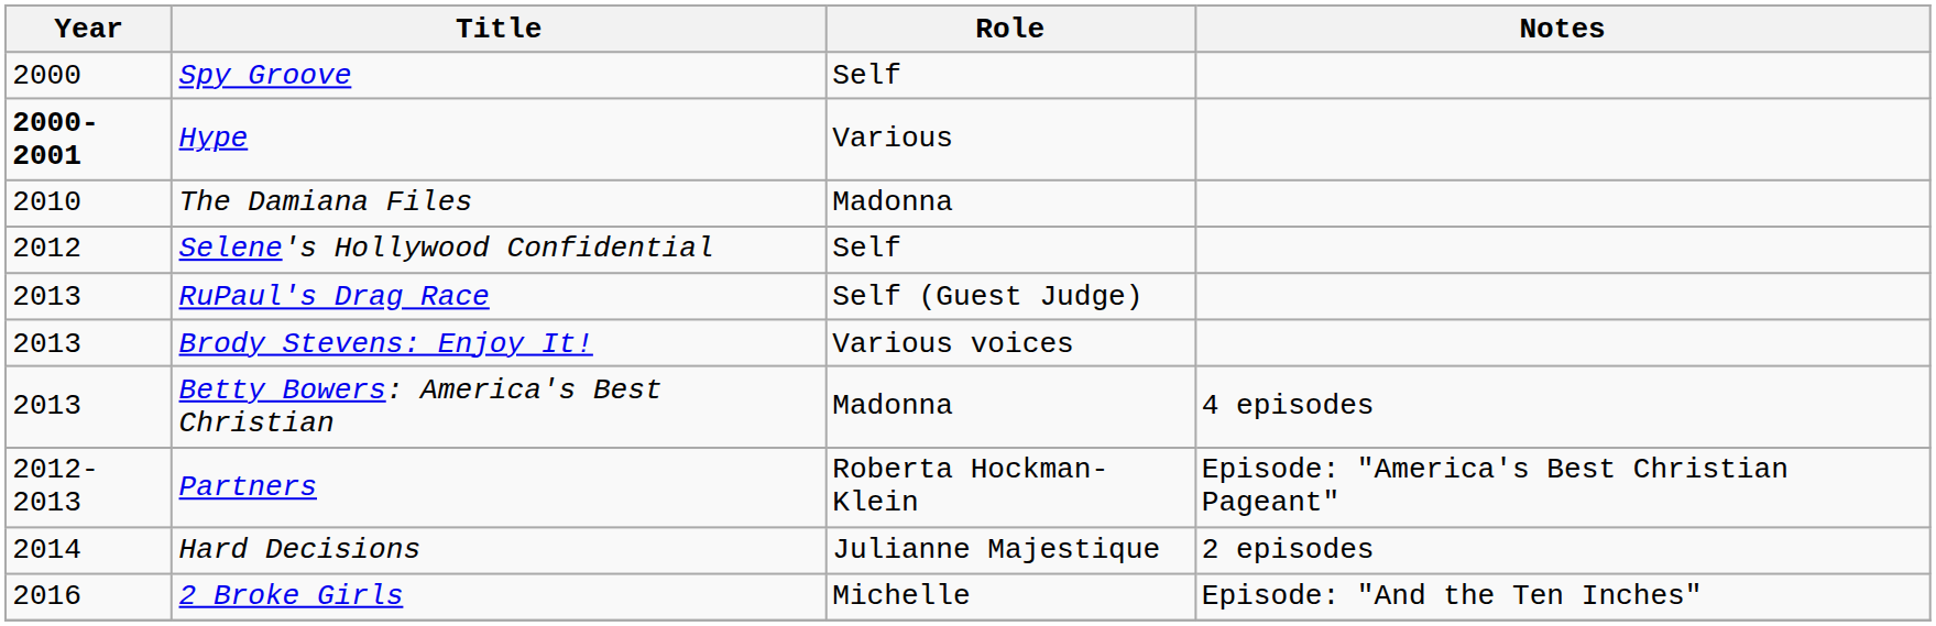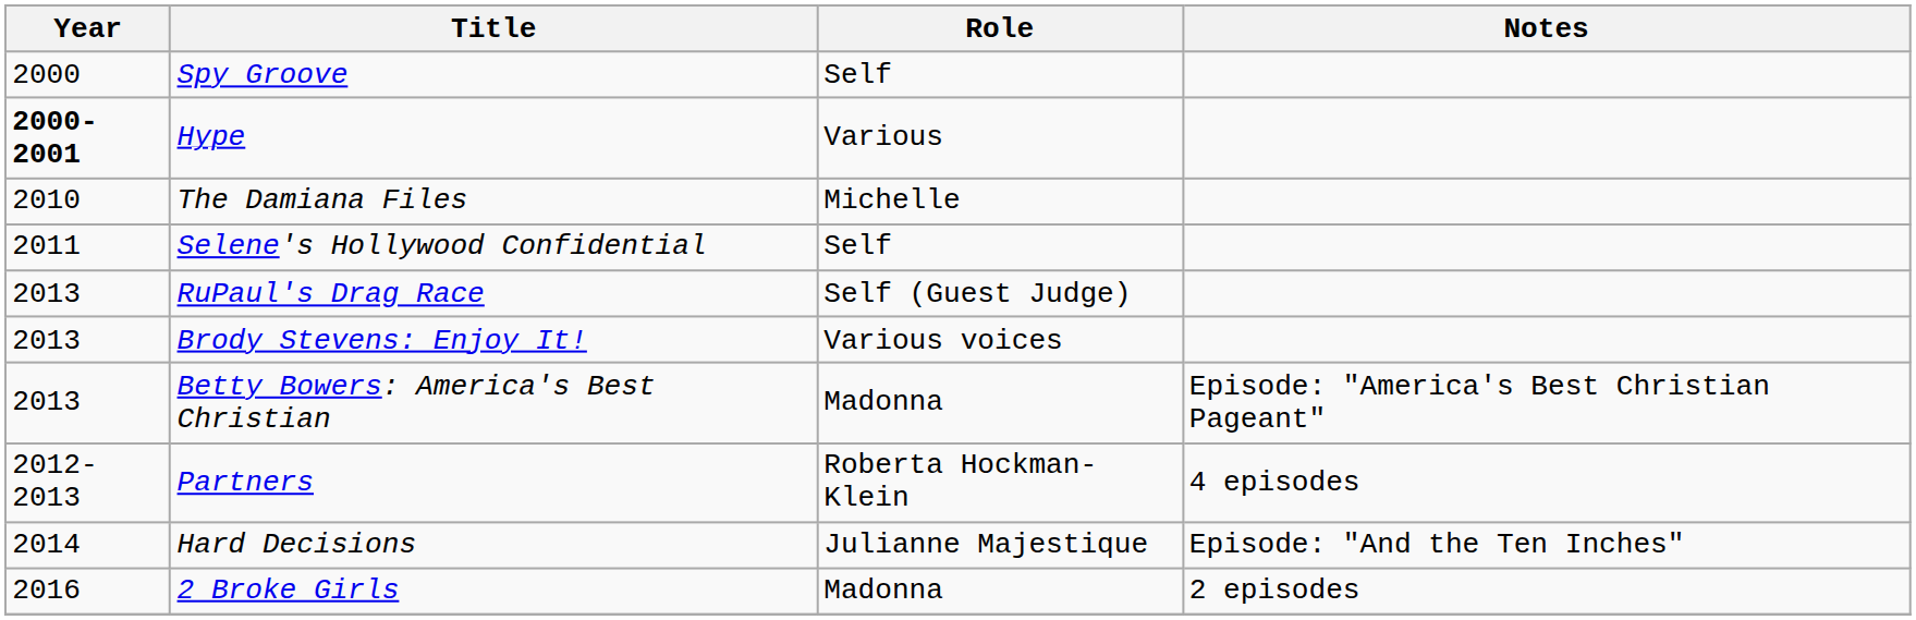The Damiana Files | Role: Madonna -> Michelle
Selene's Hollywood Confidential | Year: 2012 -> 2011
Betty Bowers: America's Best Christian | Notes: 4 episodes -> Episode: "America's Best Christian Pageant"
Partners | Notes: Episode: "America's Best Christian Pageant" -> 4 episodes
Hard Decisions | Notes: 2 episodes -> Episode: "And the Ten Inches"
2 Broke Girls | Role: Michelle -> Madonna
2 Broke Girls | Notes: Episode: "And the Ten Inches" -> 2 episodes
